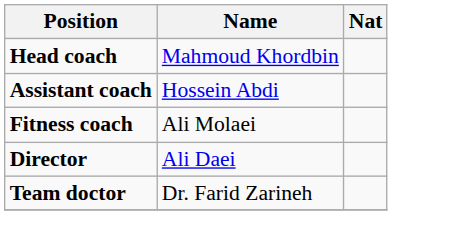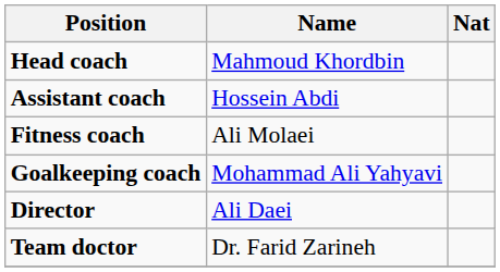+ row: Goalkeeping coach | Mohammad Ali Yahyavi
